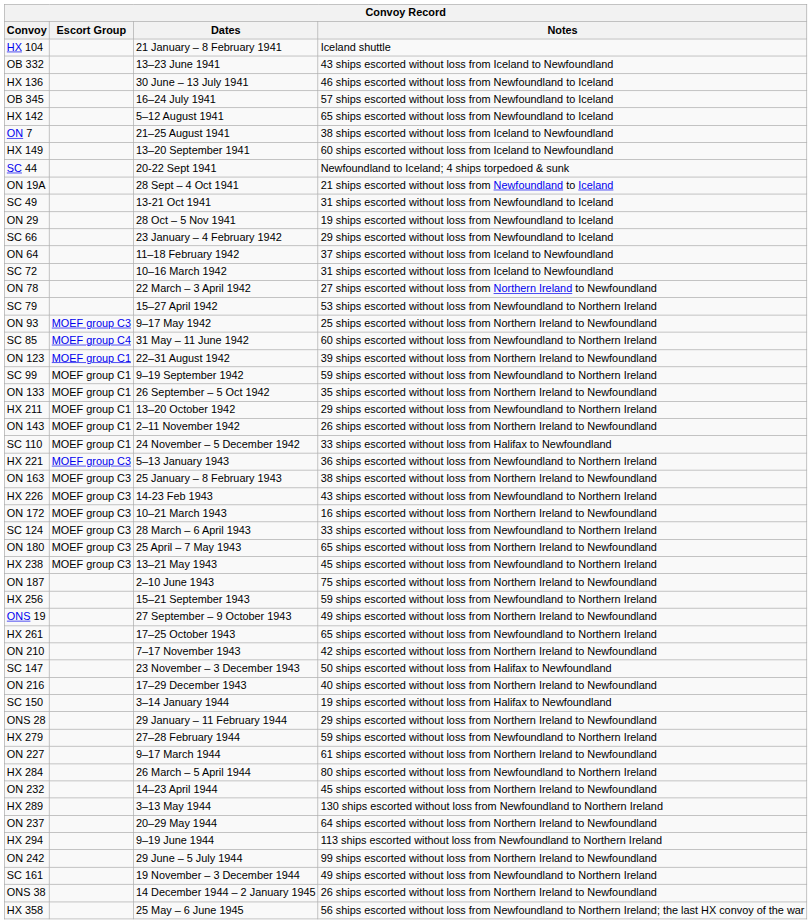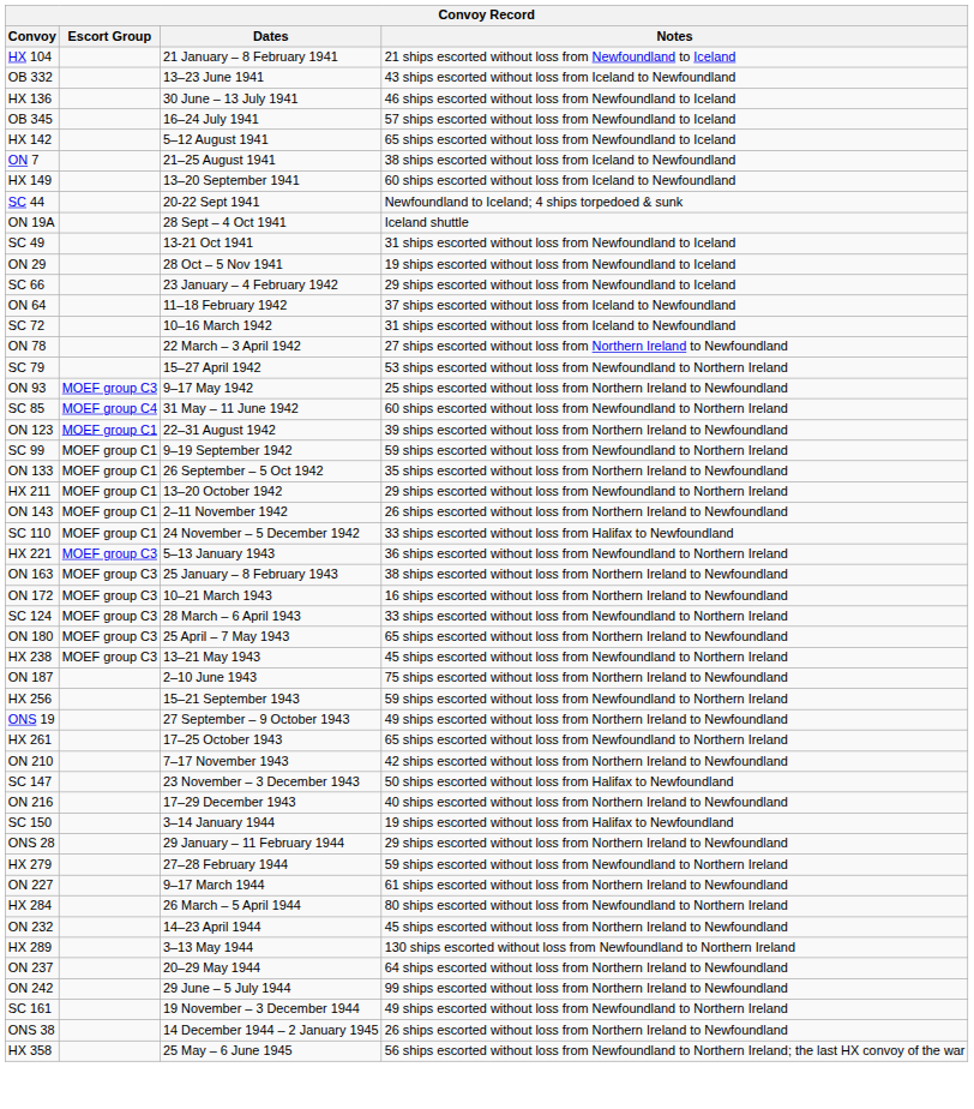HX 104 | Notes: Iceland shuttle -> 21 ships escorted without loss from Newfoundland to Iceland
ON 19A | Notes: 21 ships escorted without loss from Newfoundland to Iceland -> Iceland shuttle
- row: HX 226 | MOEF group C3 | 14-23 Feb 1943 | 43 ships escorted without loss from Newfoundland to Northern Ireland
- row: HX 294 | 9–19 June 1944 | 113 ships escorted without loss from Newfoundland to Northern Ireland
